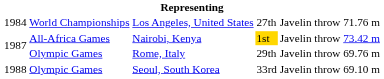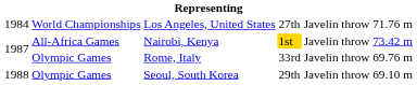Rome, Italy | column 4: 29th -> 33rd
Seoul, South Korea | column 4: 33rd -> 29th
